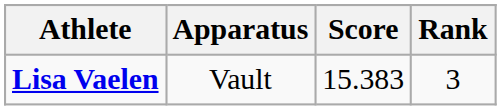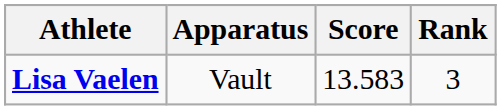Lisa Vaelen | Score: 15.383 -> 13.583
